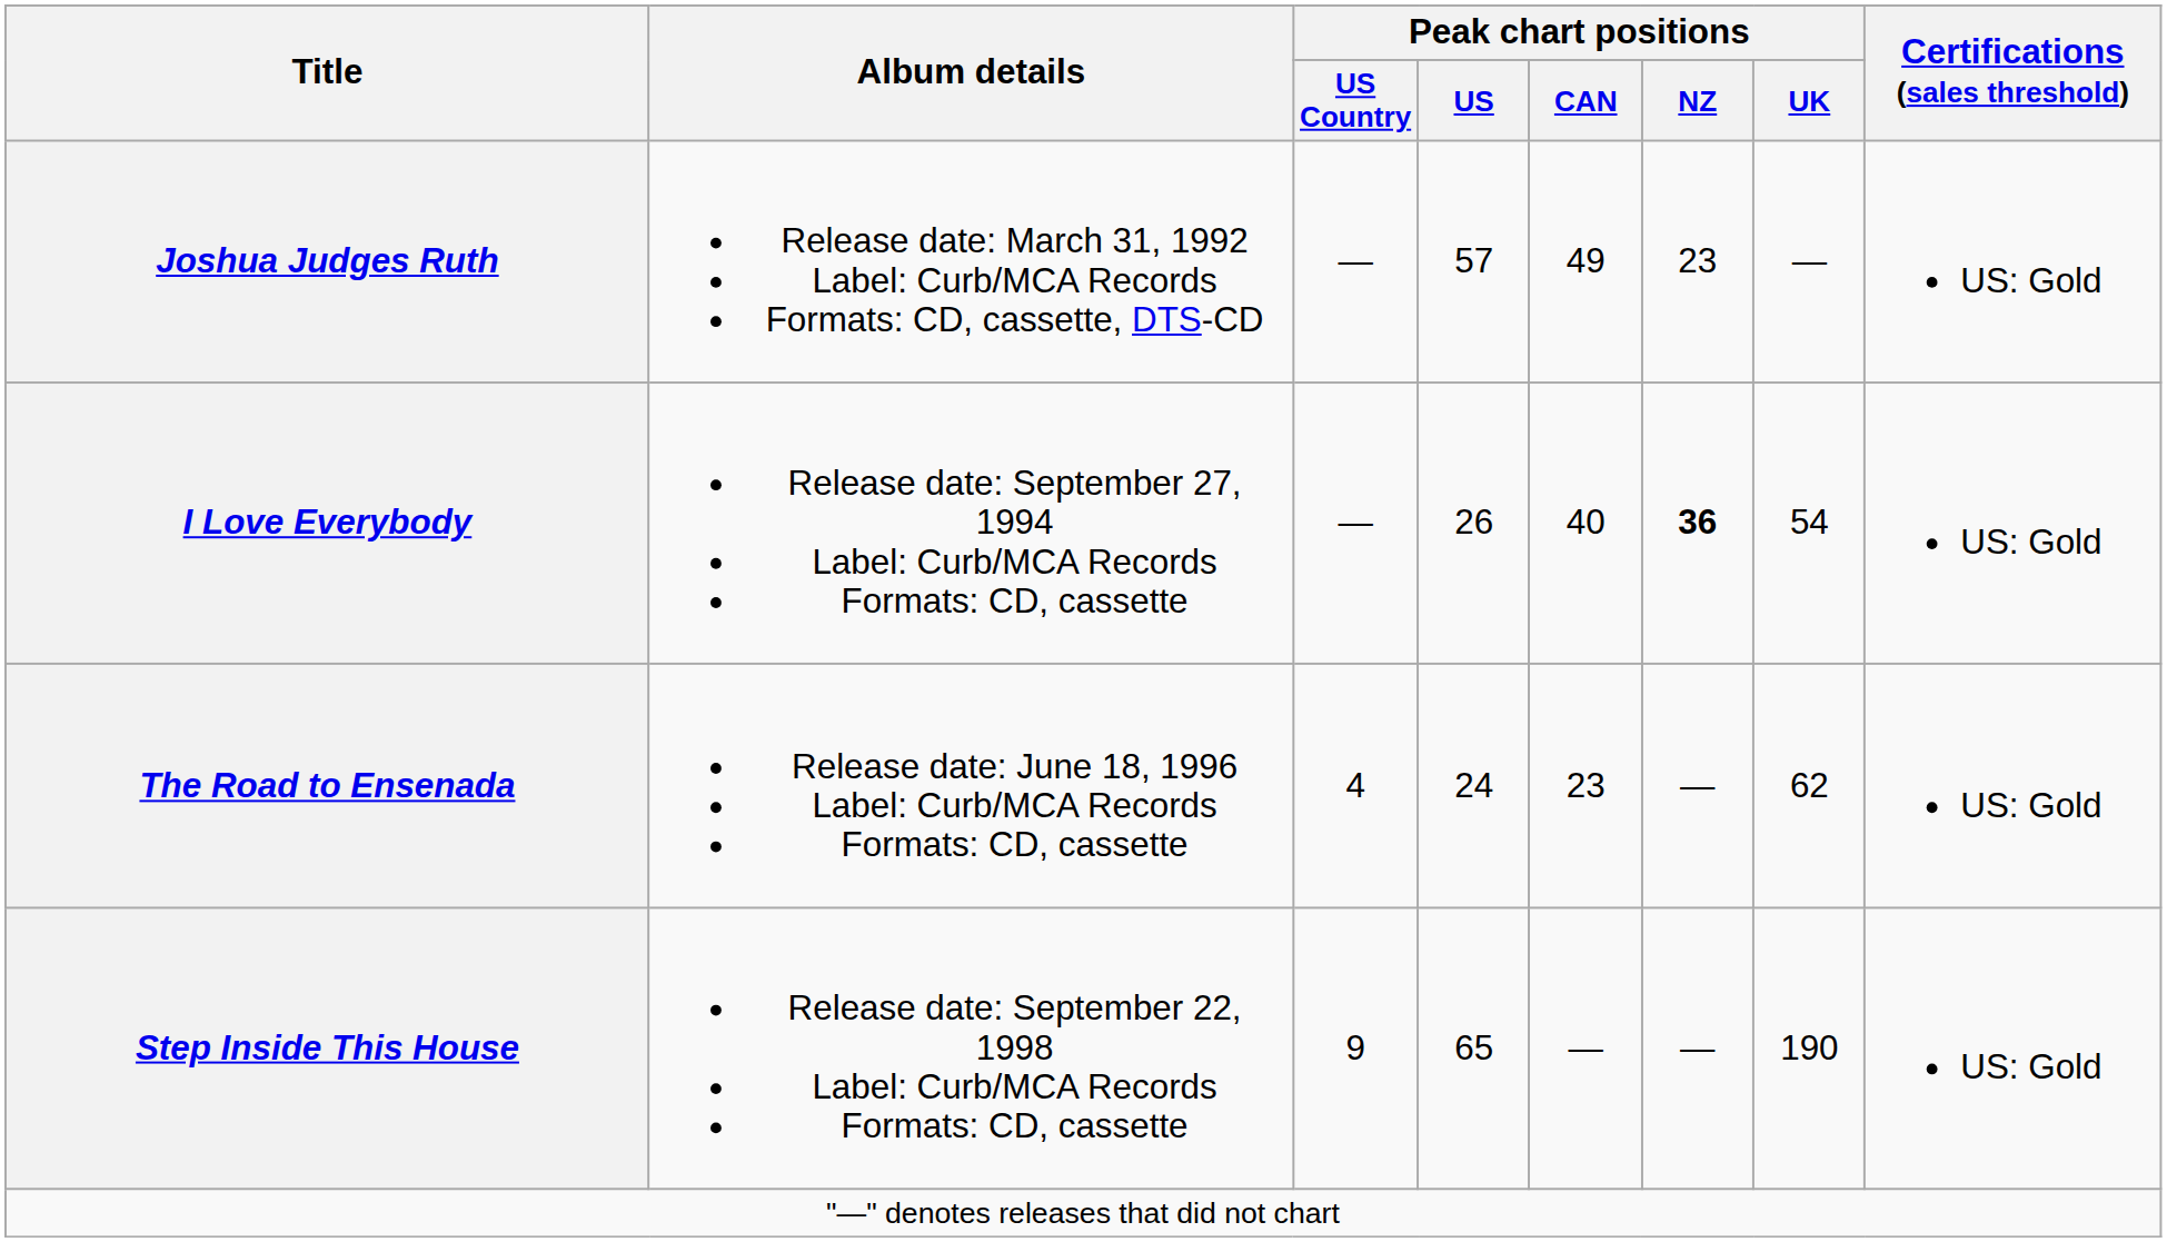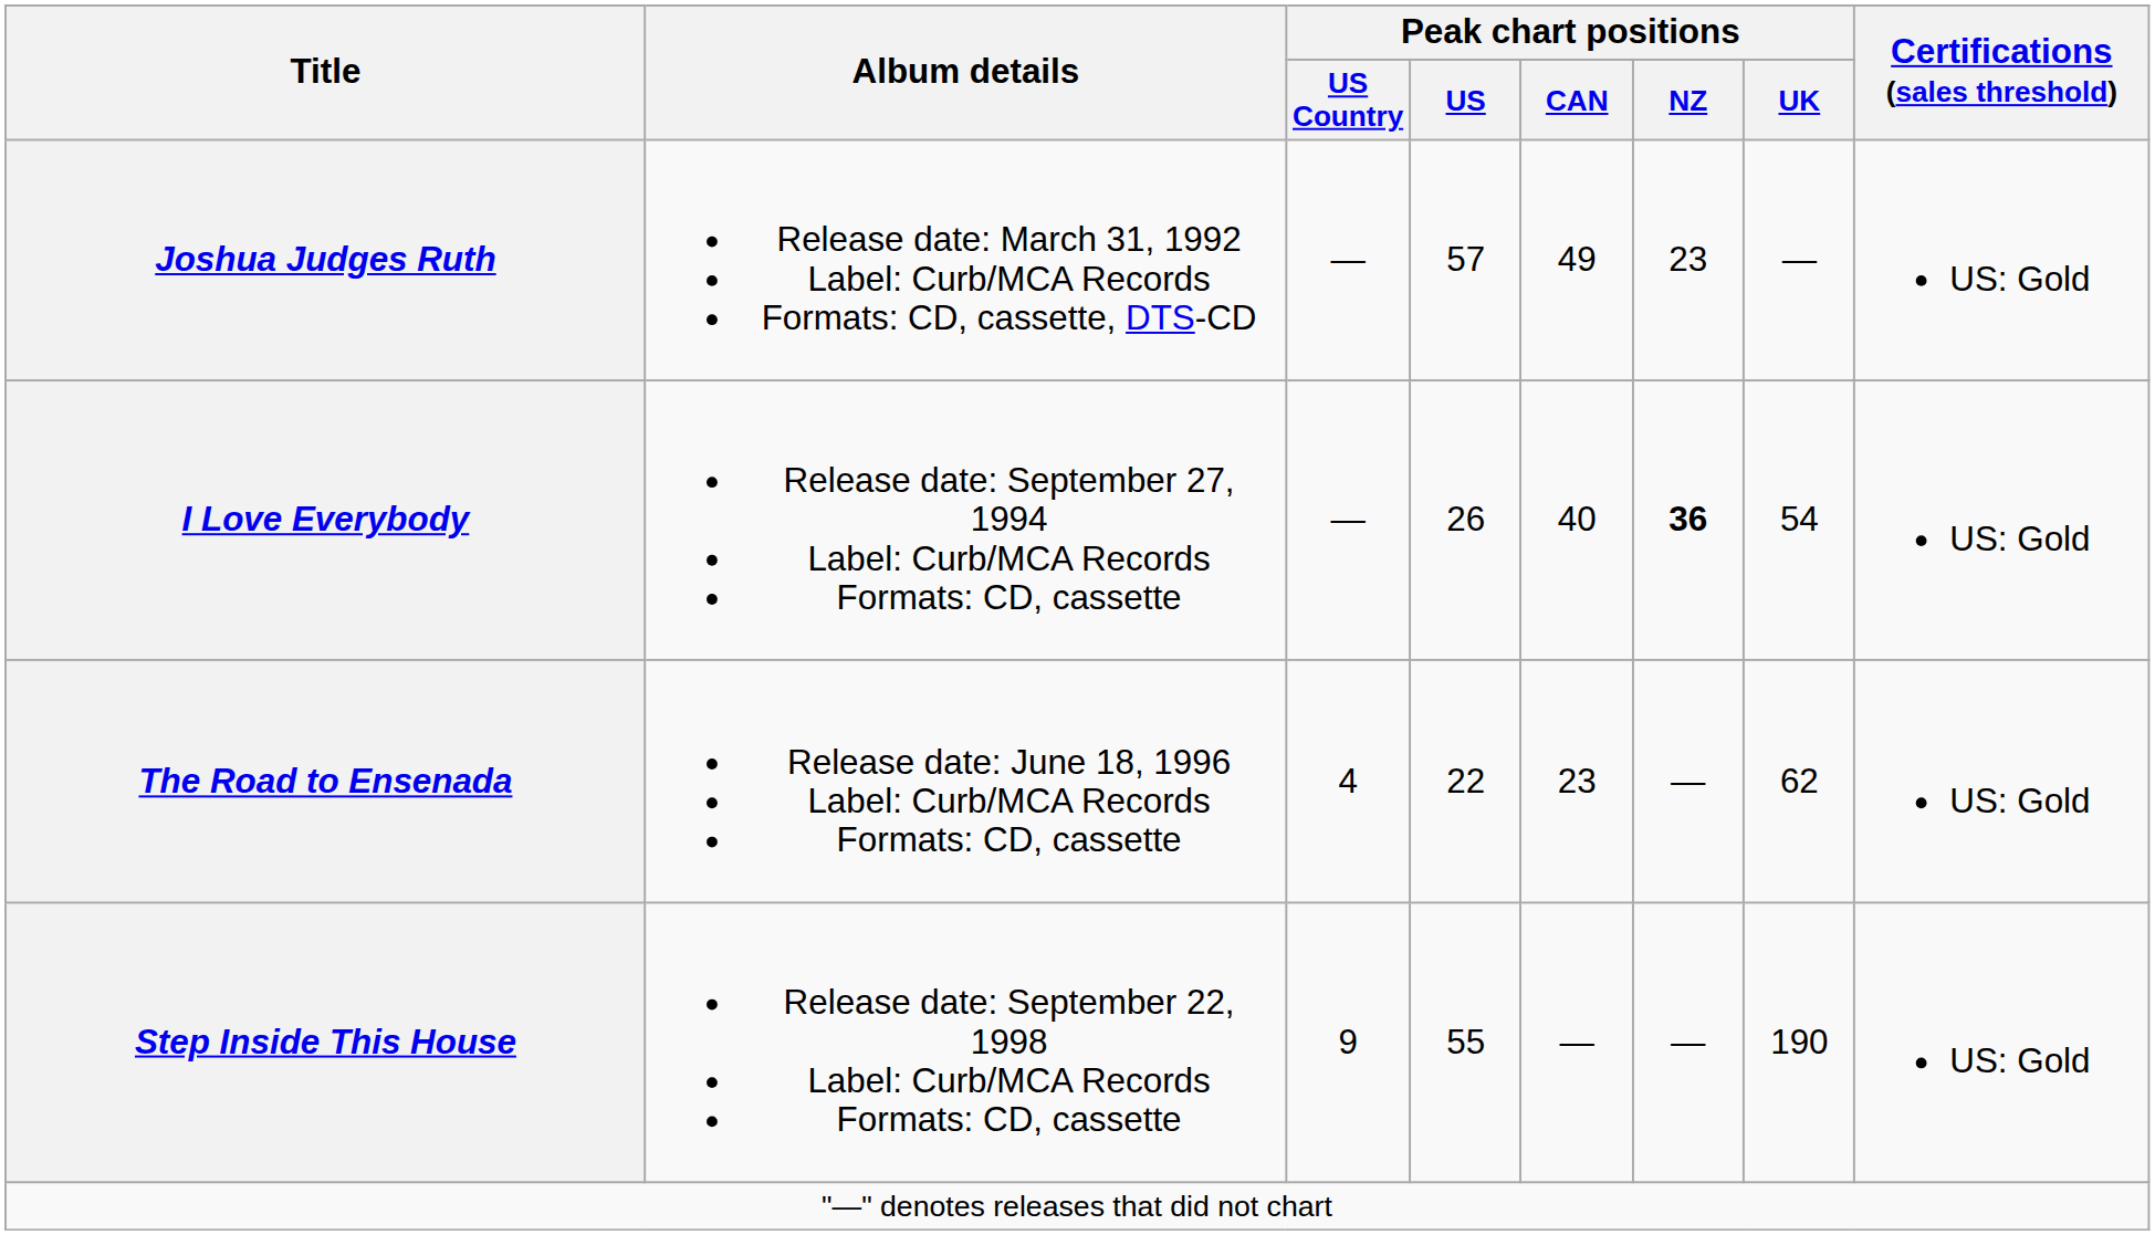The Road to Ensenada | Peak chart positions / US: 24 -> 22
Step Inside This House | Peak chart positions / US: 65 -> 55
